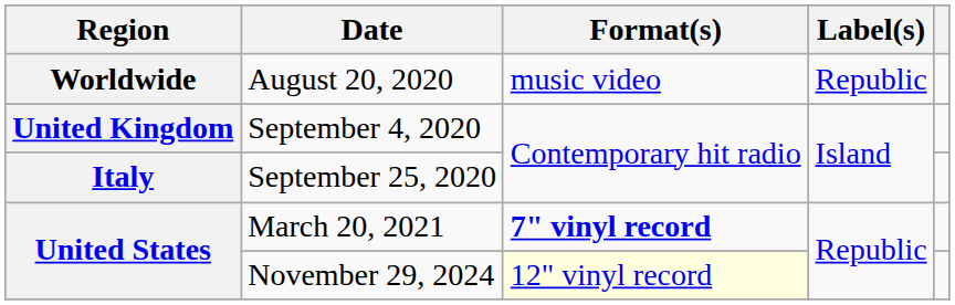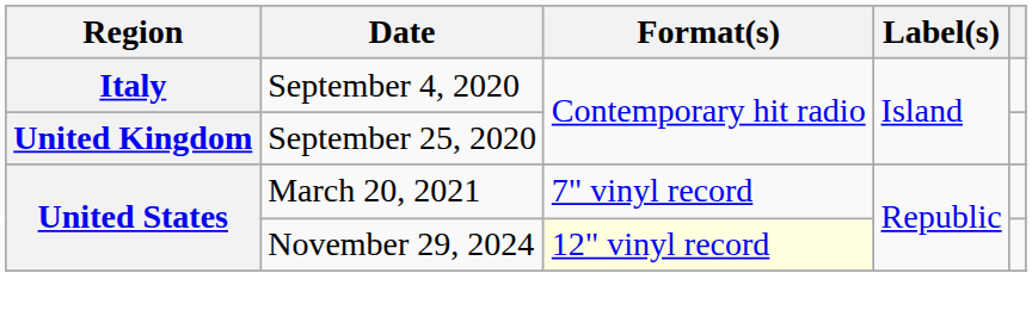- row: Worldwide | August 20, 2020 | music video | Republic
September 4, 2020 | Region: United Kingdom -> Italy
September 25, 2020 | Region: Italy -> United Kingdom
March 20, 2021 | Format(s): bold -> normal
